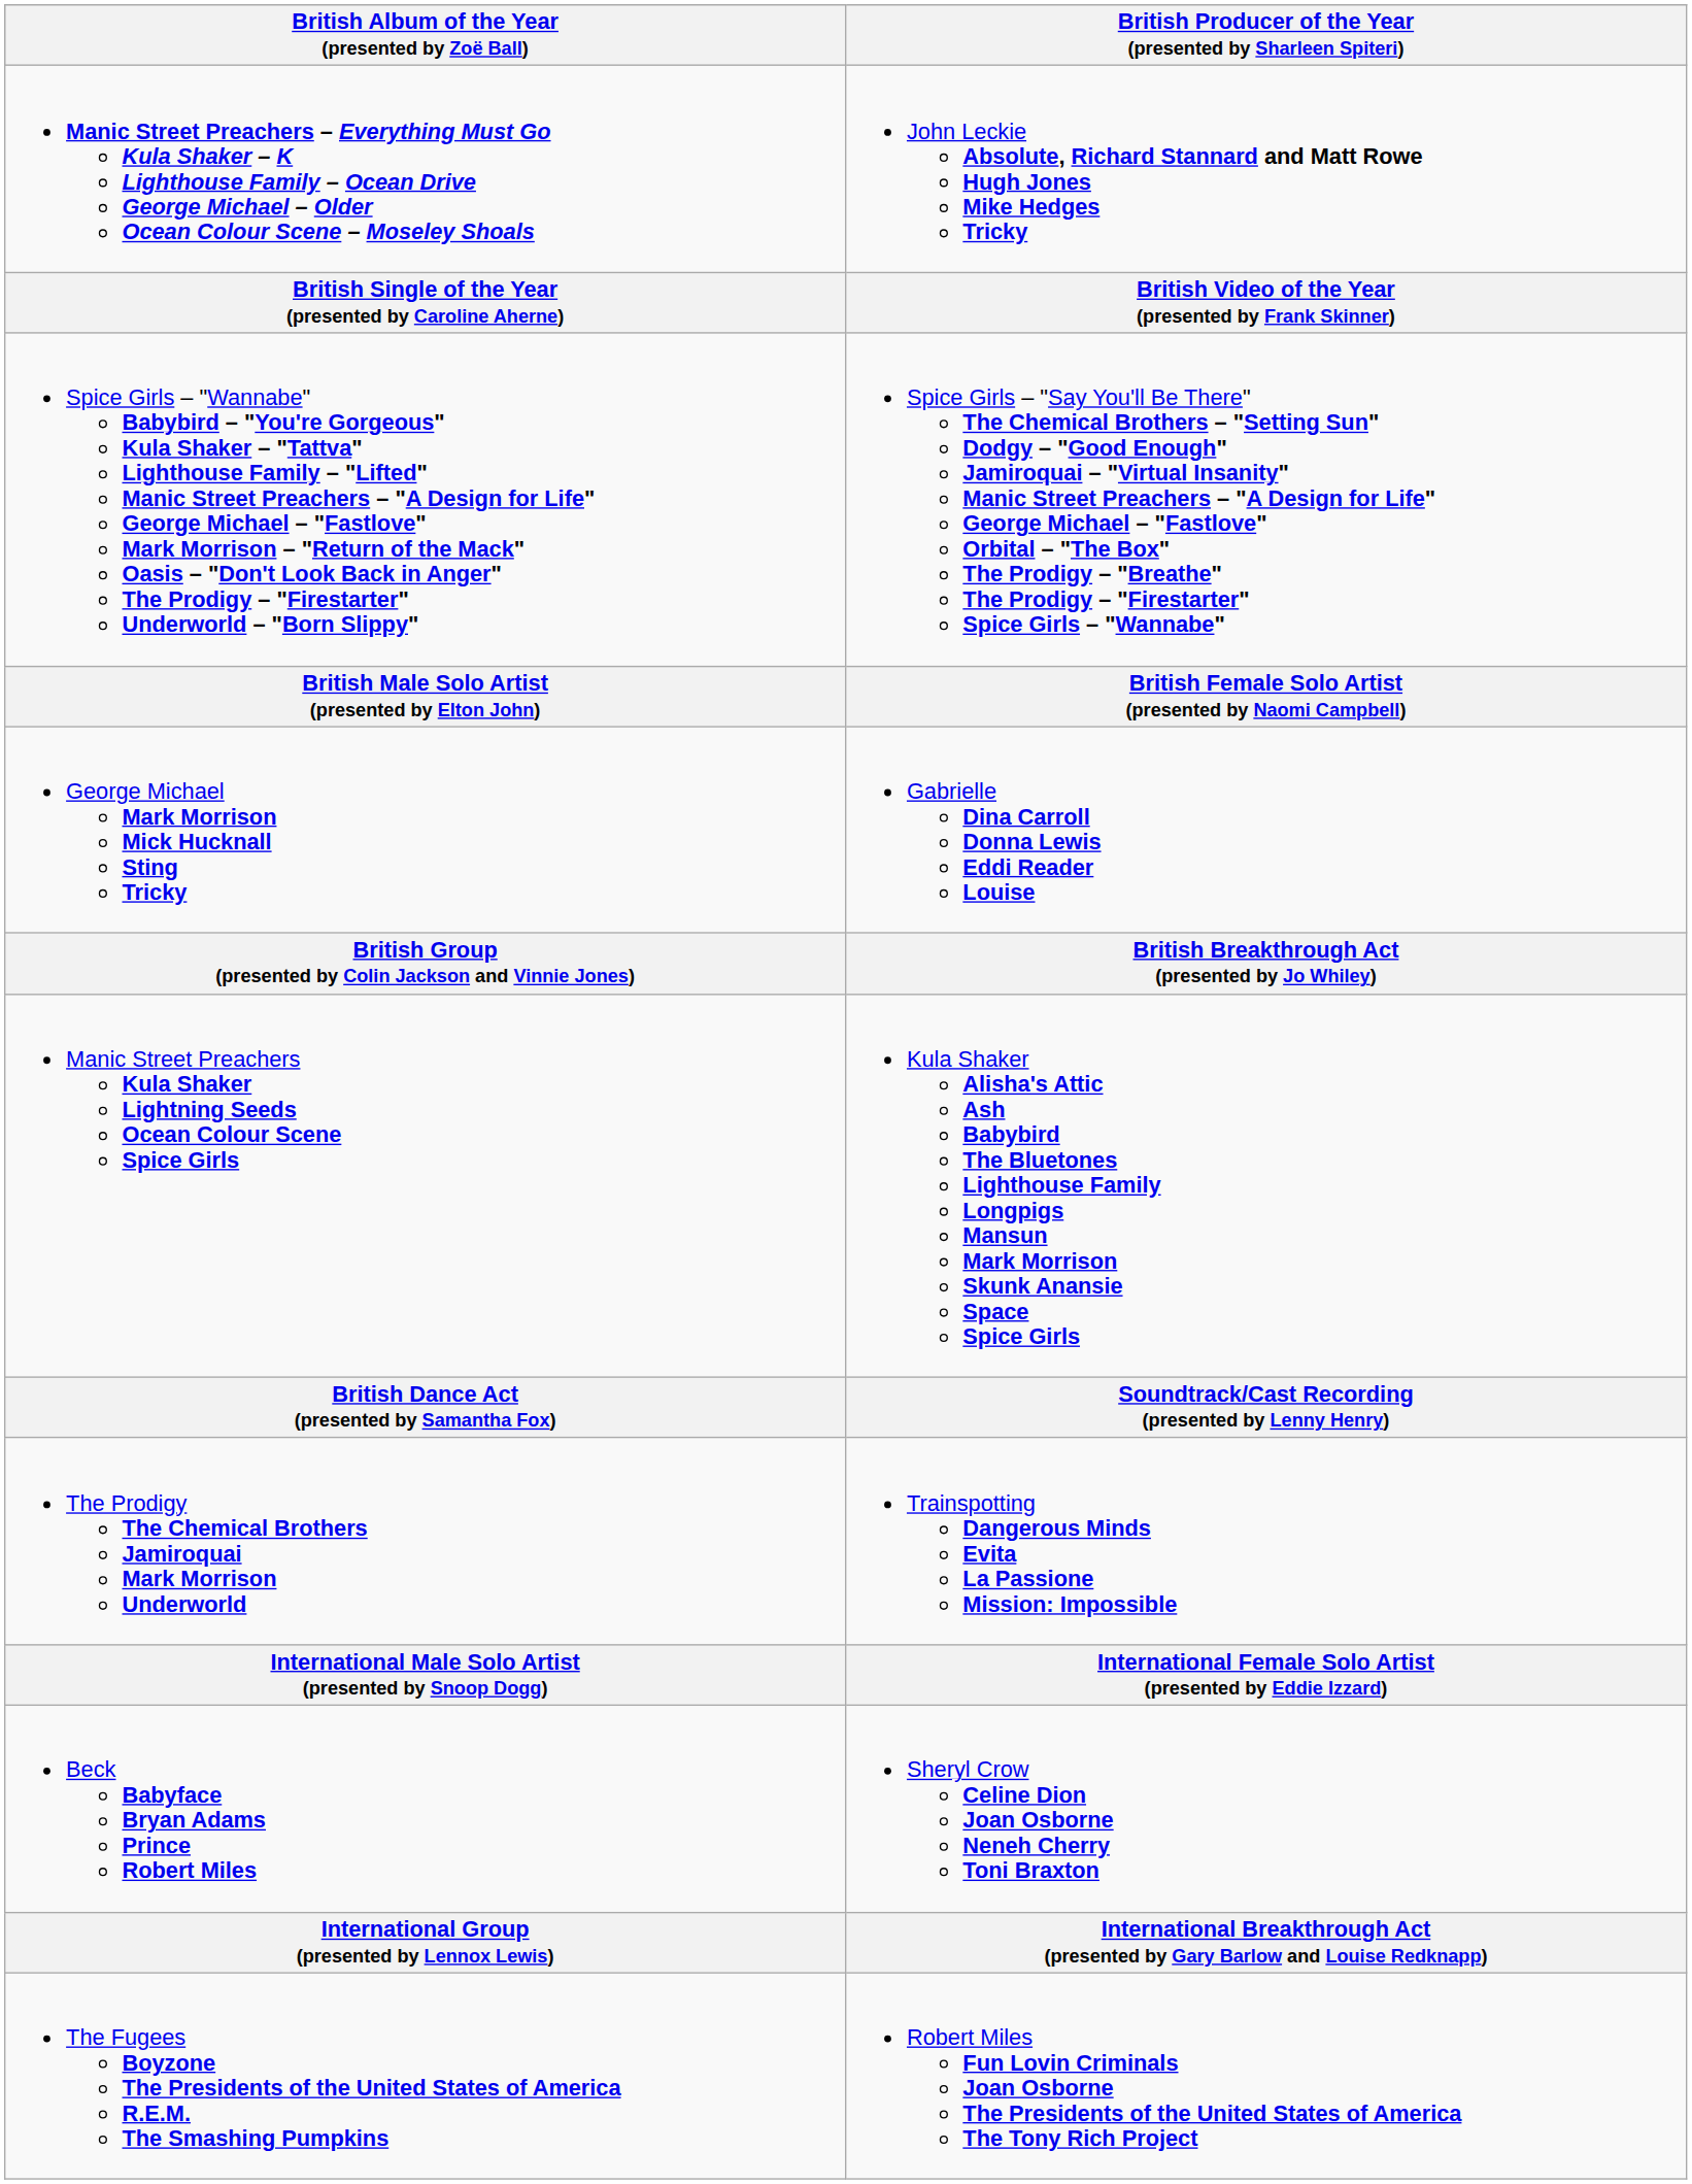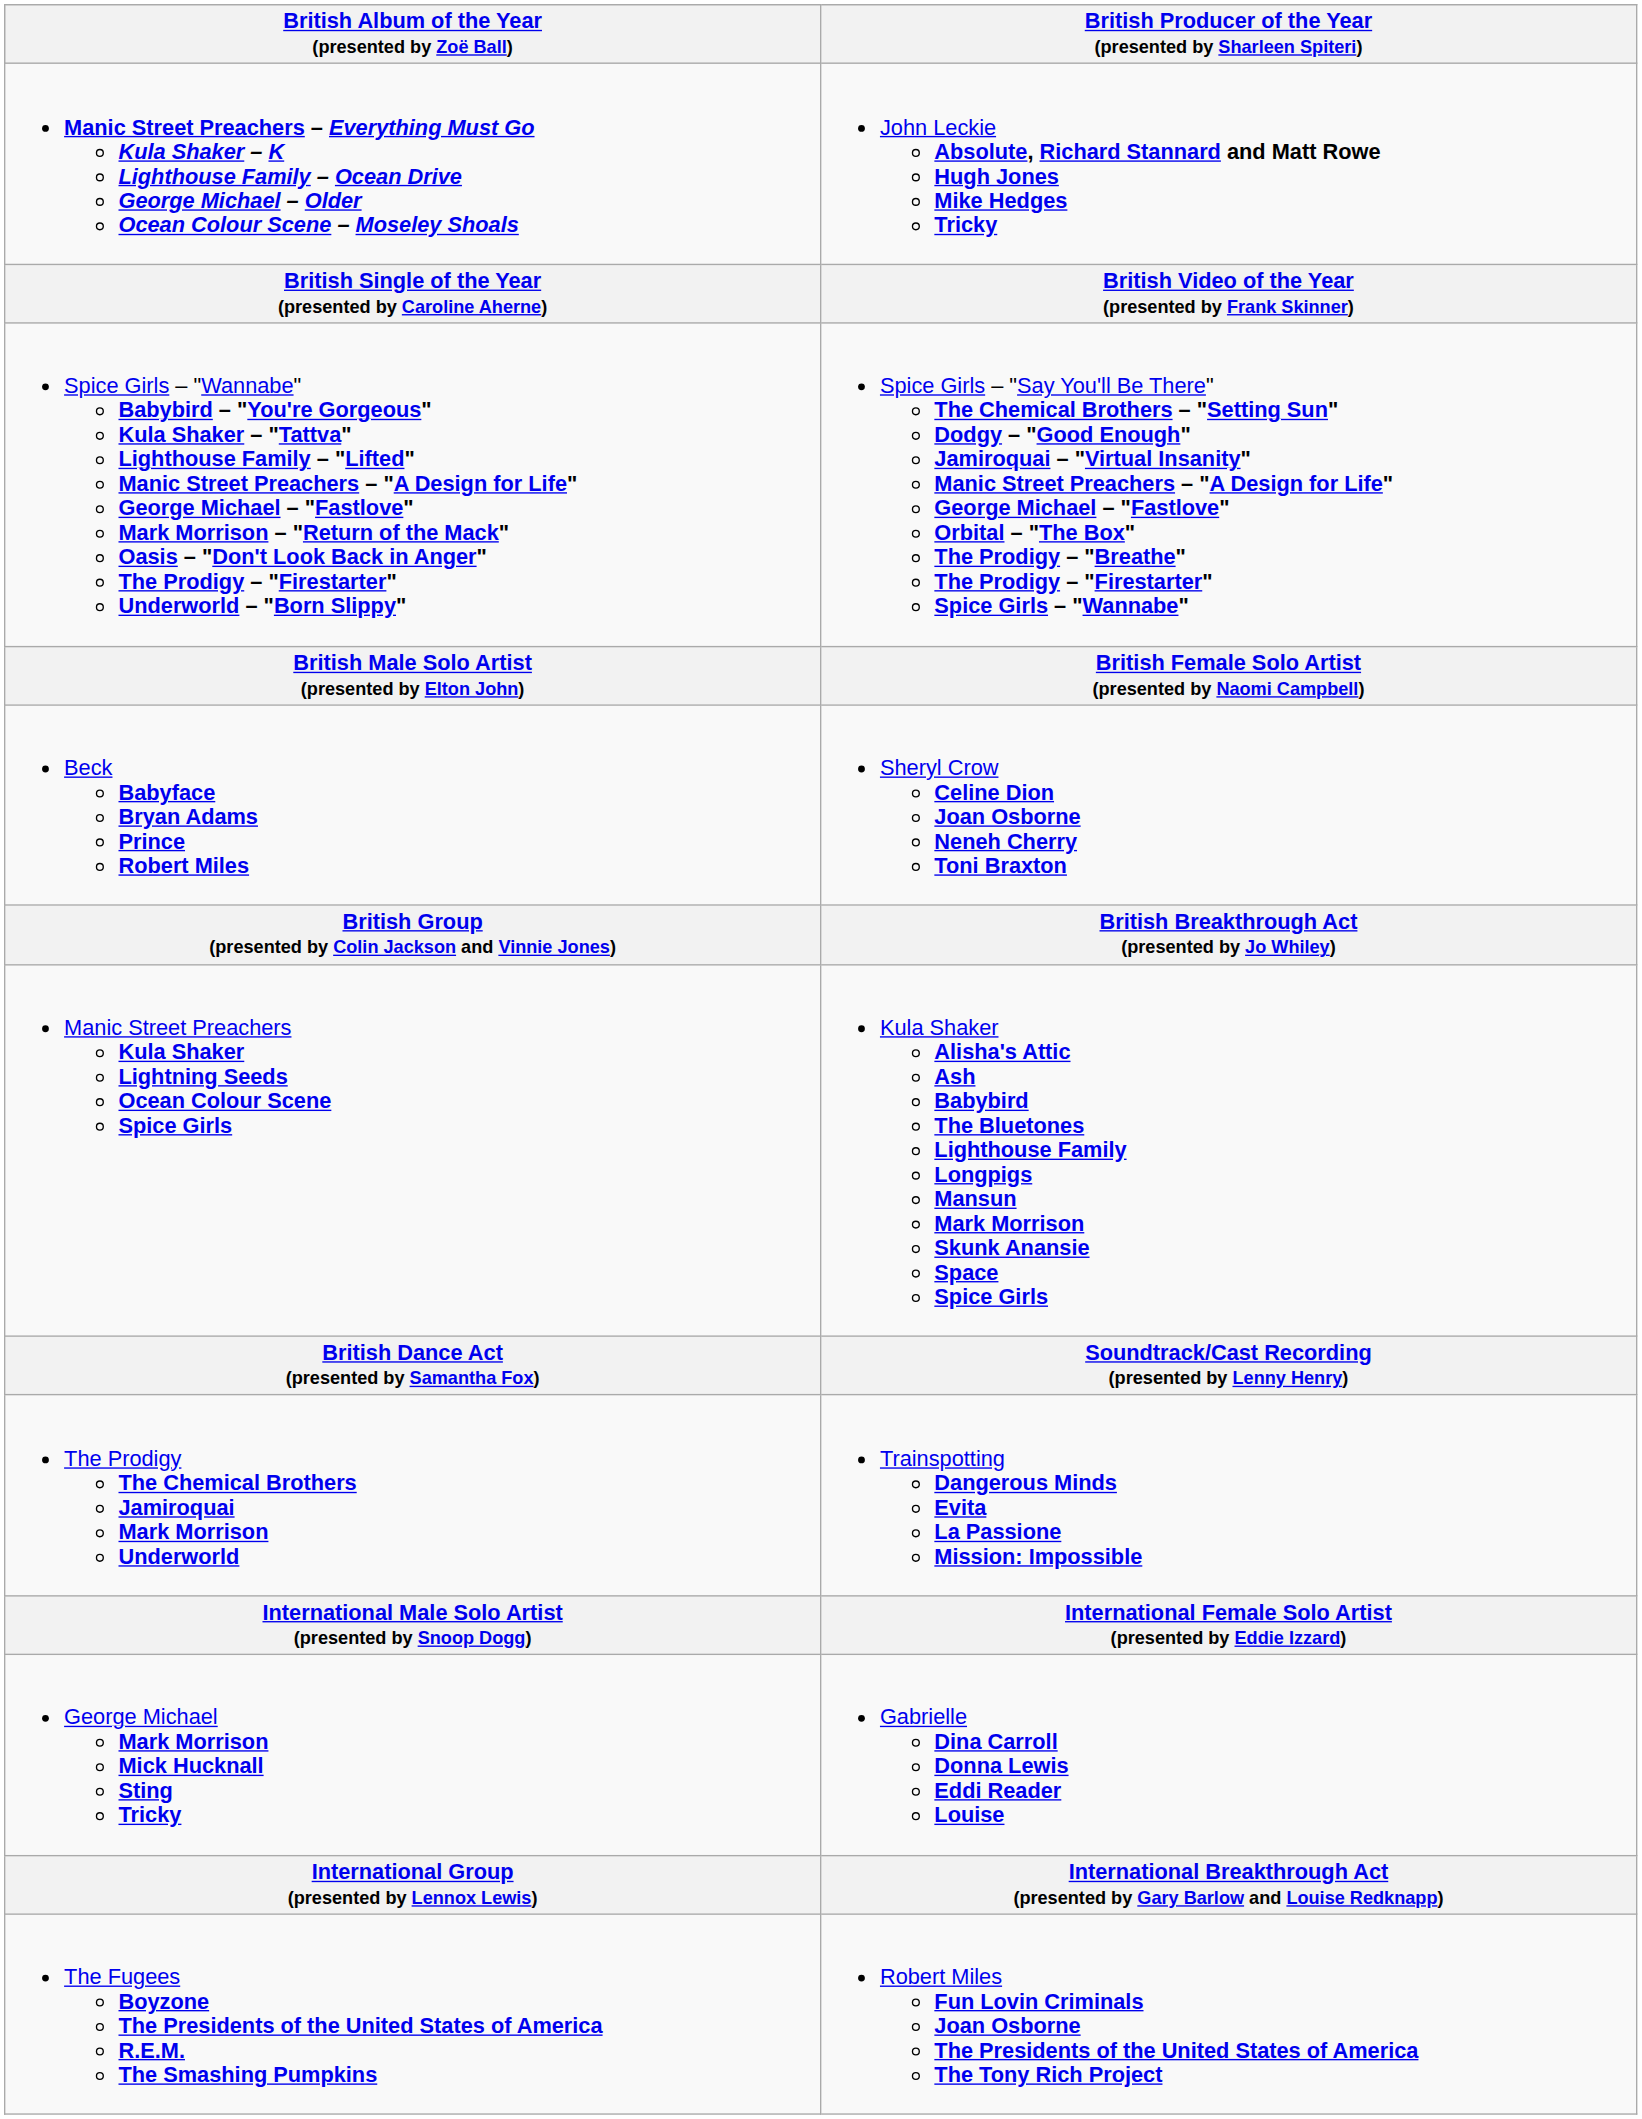rows swapped: George Michael Mark Morrison Mick Hucknall Sting Tricky <-> Beck Babyface Bryan Adams Prince Robert Miles
